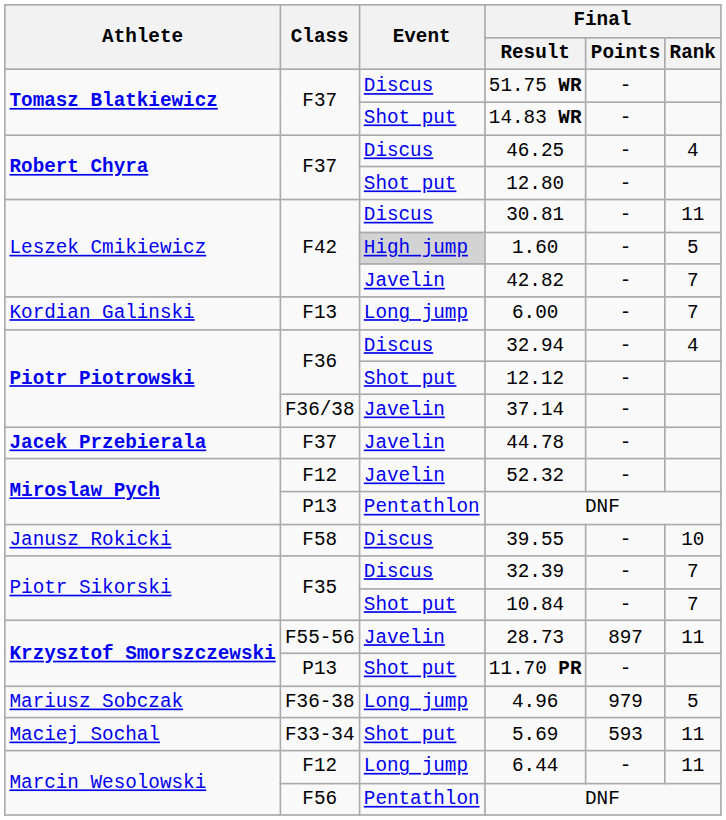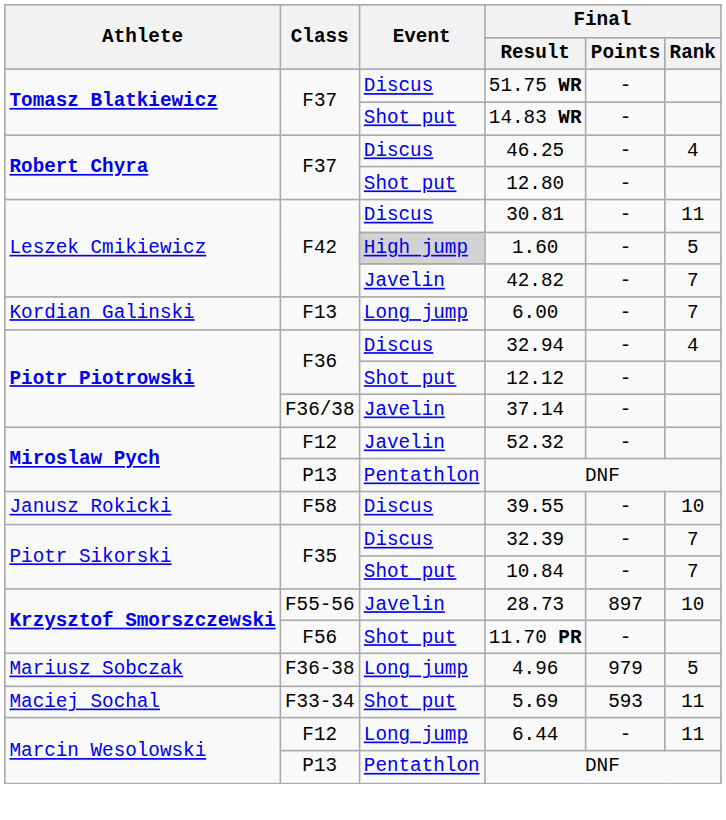- row: Jacek Przebierala | F37 | Javelin | 44.78 | -
28.73 | Final / Rank: 11 -> 10
11.70 PR | Class: P13 -> F56
Marcin Wesolowski / DNF | Class: F56 -> P13
